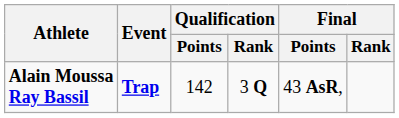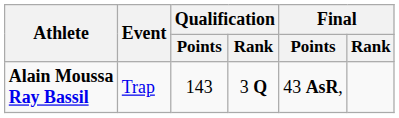Alain Moussa Ray Bassil | Event: bold -> normal
Alain Moussa Ray Bassil | Qualification / Points: 142 -> 143
